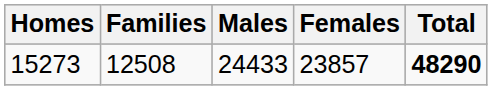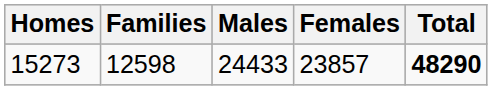15273 | Families: 12508 -> 12598
